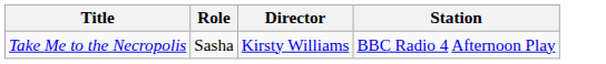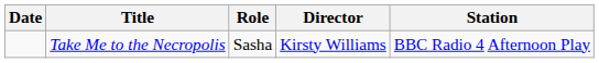+ column: Date
